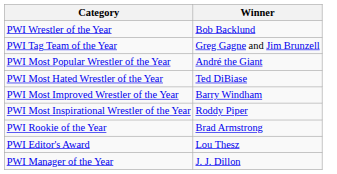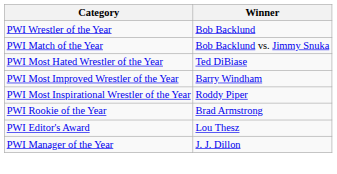- row: PWI Tag Team of the Year | Greg Gagne and Jim Brunzell
+ row: PWI Match of the Year | Bob Backlund vs. Jimmy Snuka
- row: PWI Most Popular Wrestler of the Year | André the Giant
